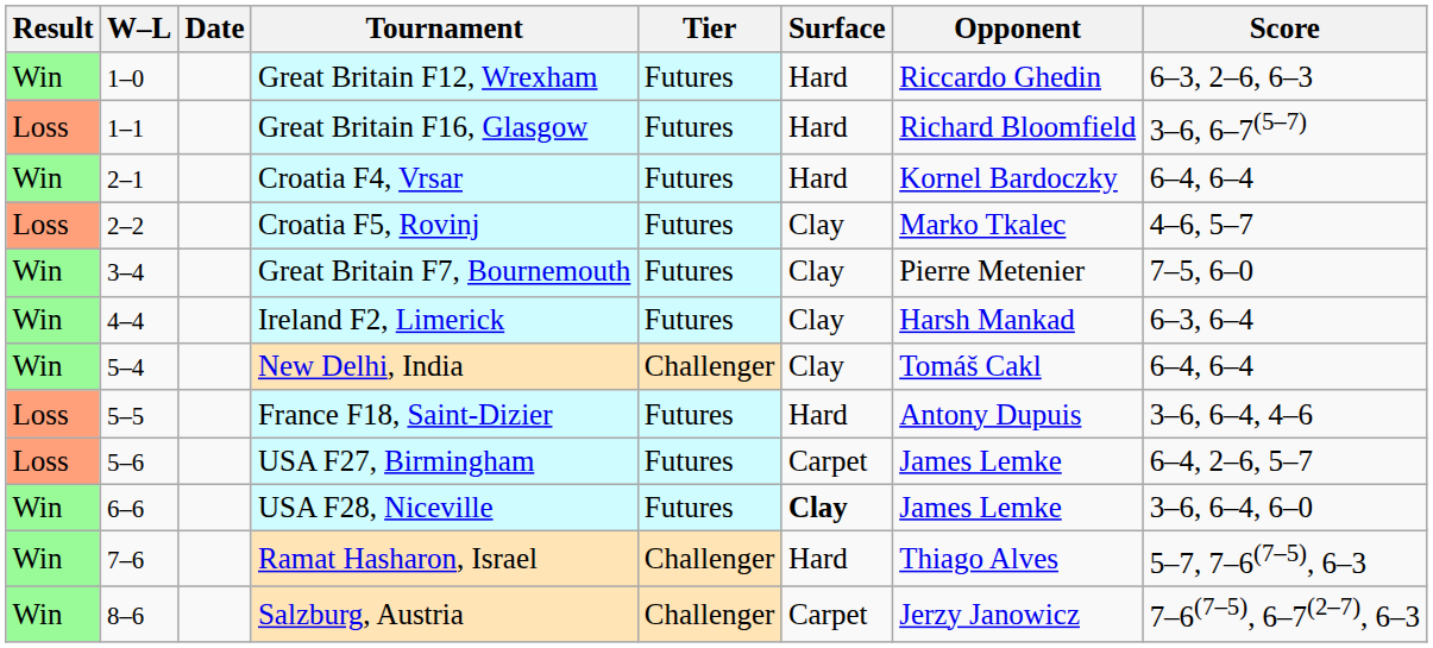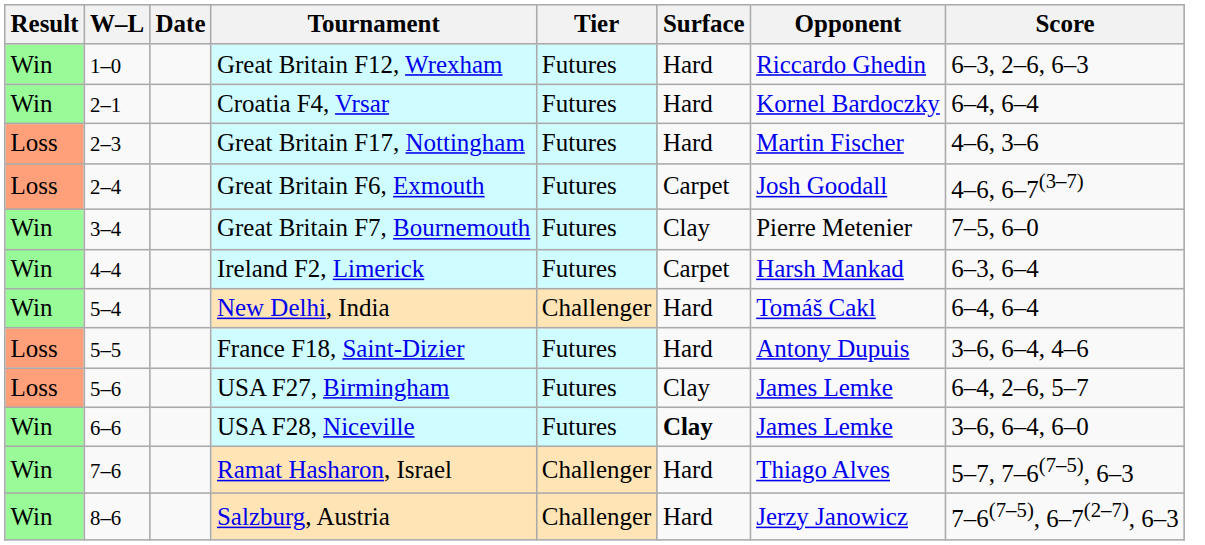- row: Loss | 1–1 | Great Britain F16, Glasgow | Futures | Hard | Richard Bloomfield | 3–6, 6–7(5–7)
- row: Loss | 2–2 | Croatia F5, Rovinj | Futures | Clay | Marko Tkalec | 4–6, 5–7
+ row: Loss | 2–3 | Great Britain F17, Nottingham | Futures | Hard | Martin Fischer | 4–6, 3–6
+ row: Loss | 2–4 | Great Britain F6, Exmouth | Futures | Carpet | Josh Goodall | 4–6, 6–7(3–7)
Ireland F2, Limerick | Surface: Clay -> Carpet
New Delhi, India | Surface: Clay -> Hard
USA F27, Birmingham | Surface: Carpet -> Clay
Salzburg, Austria | Surface: Carpet -> Hard
